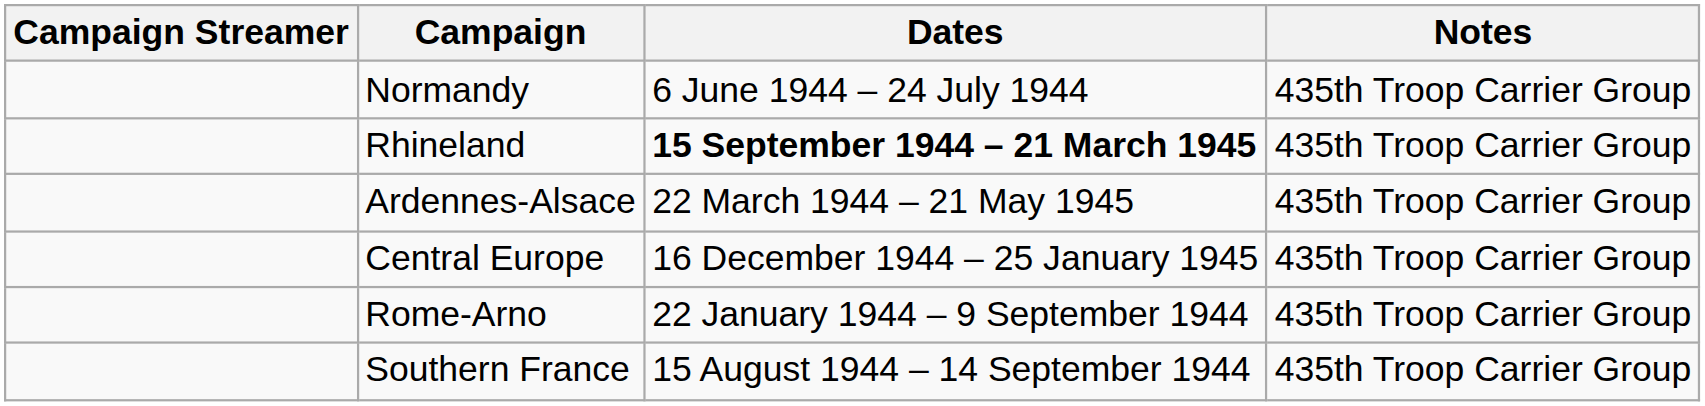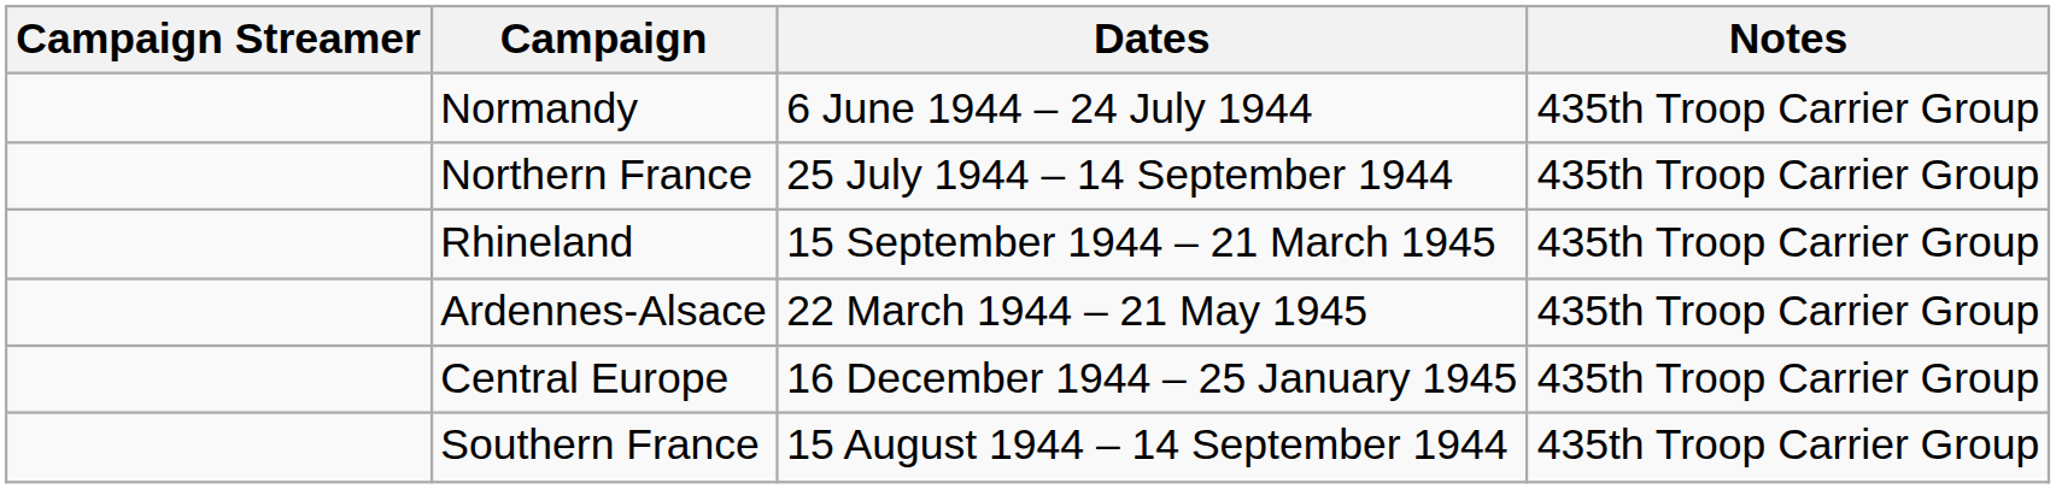+ row: Northern France | 25 July 1944 – 14 September 1944 | 435th Troop Carrier Group
Rhineland | Dates: bold -> normal
- row: Rome-Arno | 22 January 1944 – 9 September 1944 | 435th Troop Carrier Group
